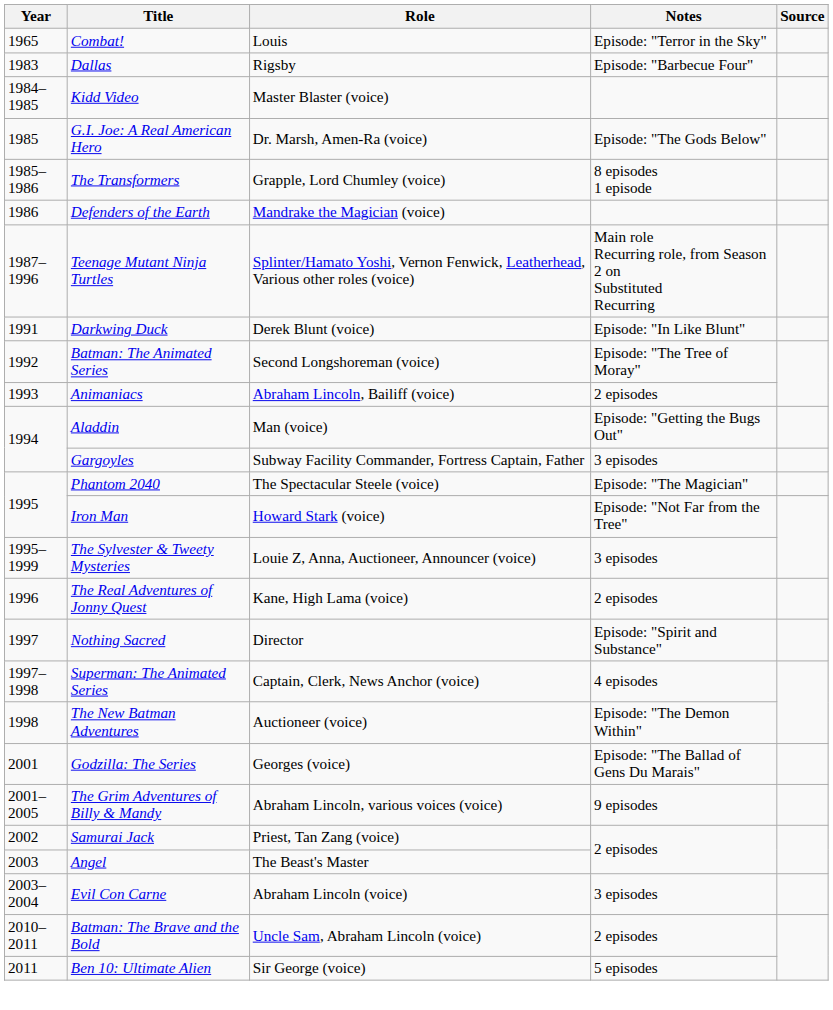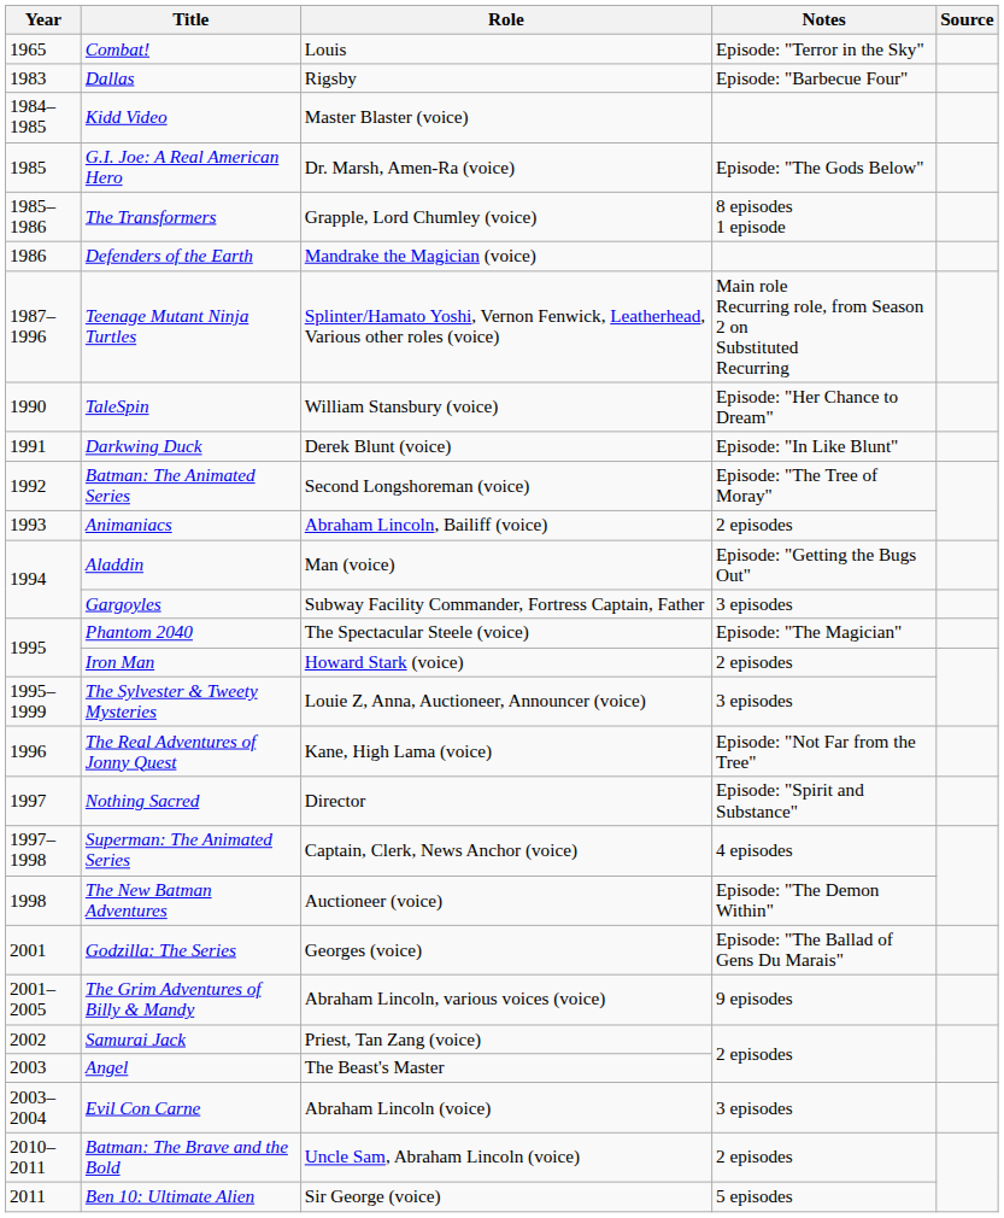+ row: 1990 | TaleSpin | William Stansbury (voice) | Episode: "Her Chance to Dream"
Iron Man | Notes: Episode: "Not Far from the Tree" -> 2 episodes
The Real Adventures of Jonny Quest | Notes: 2 episodes -> Episode: "Not Far from the Tree"
